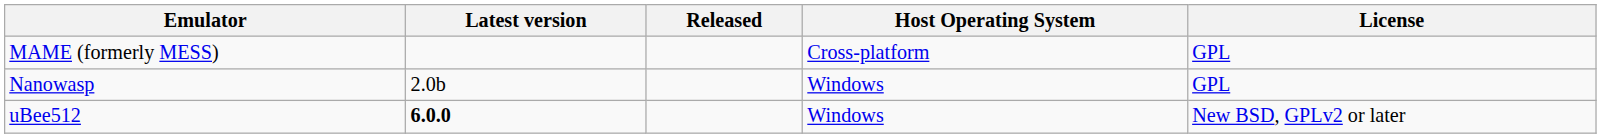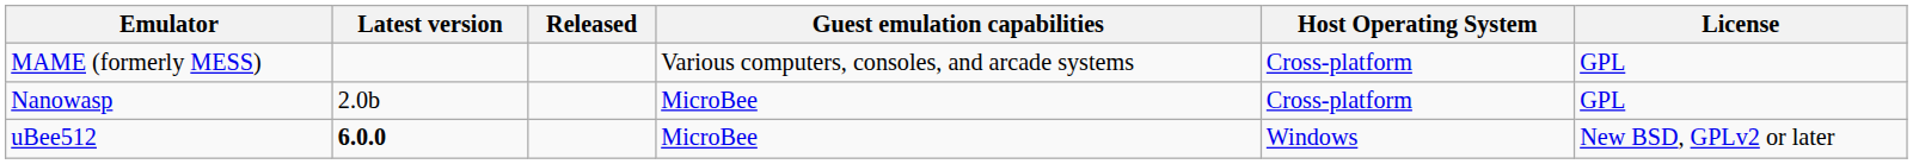+ column: Guest emulation capabilities | Various computers, consoles, and arcade systems | MicroBee | MicroBee
Nanowasp | Host Operating System: Windows -> Cross-platform
